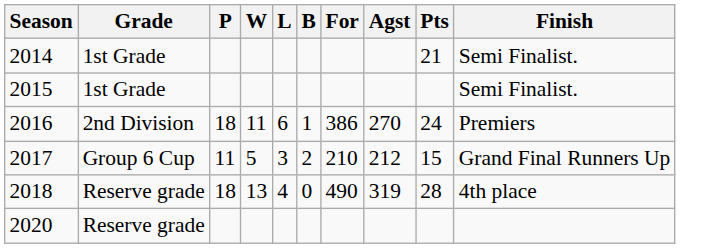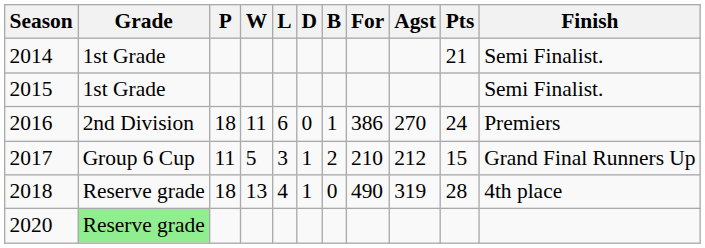+ column: D | 0 | 1 | 1
2020 | Grade: no background -> lightgreen background
